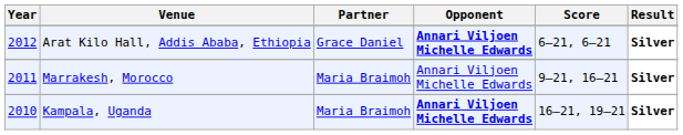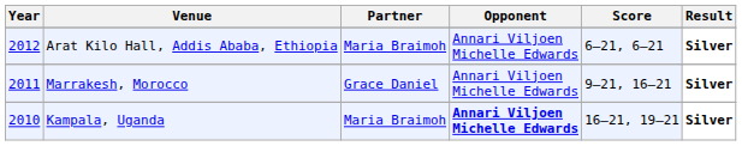Arat Kilo Hall, Addis Ababa, Ethiopia | Partner: Grace Daniel -> Maria Braimoh
Arat Kilo Hall, Addis Ababa, Ethiopia | Opponent: bold -> normal
Marrakesh, Morocco | Partner: Maria Braimoh -> Grace Daniel
